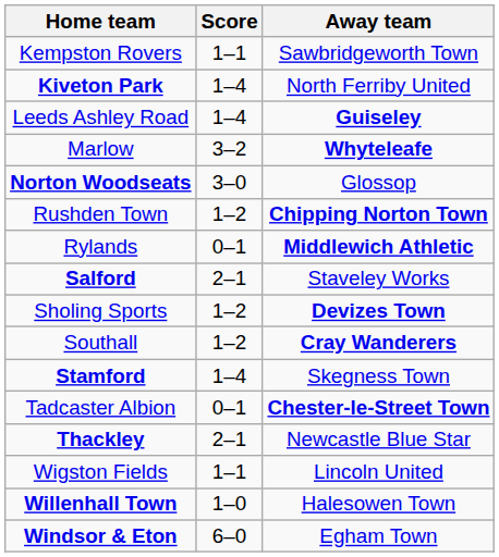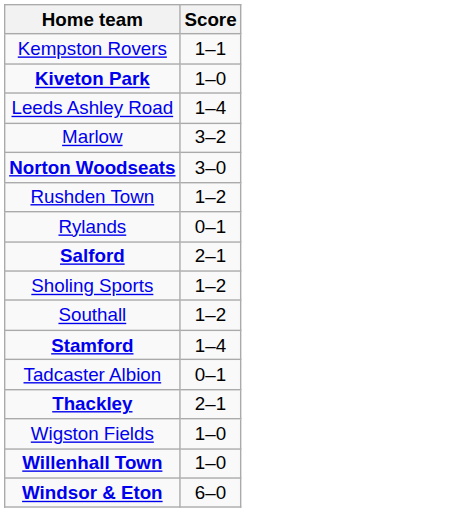- column: Away team | Sawbridgeworth Town | North Ferriby United | Guiseley | Whyteleafe | Glossop | Chipping Norton Town | Middlewich Athletic | Staveley Works | Devizes Town | Cray Wanderers | Skegness Town | Chester-le-Street Town | Newcastle Blue Star | Lincoln United | Halesowen Town | Egham Town
Kiveton Park | Score: 1–4 -> 1–0
Wigston Fields | Score: 1–1 -> 1–0
